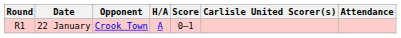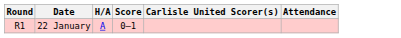- column: Opponent | Crook Town
